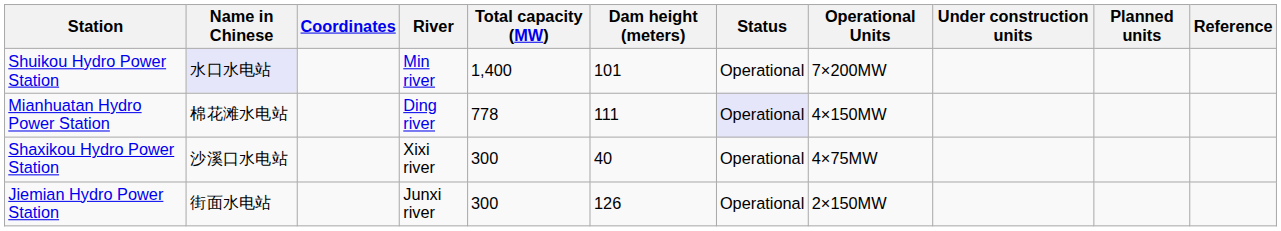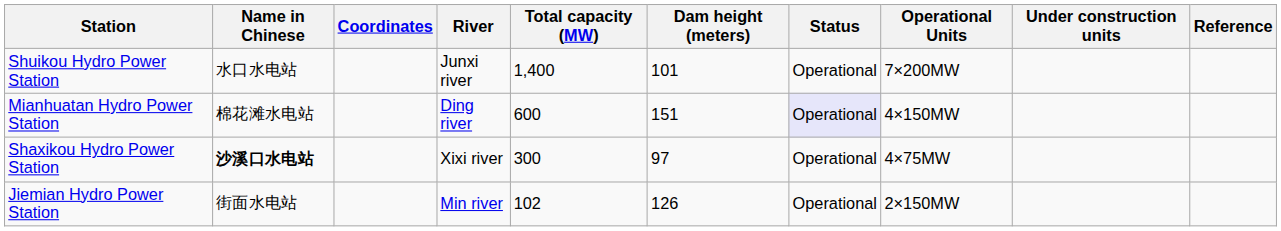- column: Planned units
Shuikou Hydro Power Station | Name in Chinese: lavender background -> no background
Shuikou Hydro Power Station | River: Min river -> Junxi river
Mianhuatan Hydro Power Station | Total capacity (MW): 778 -> 600
Mianhuatan Hydro Power Station | Dam height (meters): 111 -> 151
Shaxikou Hydro Power Station | Name in Chinese: normal -> bold
Shaxikou Hydro Power Station | Dam height (meters): 40 -> 97
Jiemian Hydro Power Station | River: Junxi river -> Min river
Jiemian Hydro Power Station | Total capacity (MW): 300 -> 102
